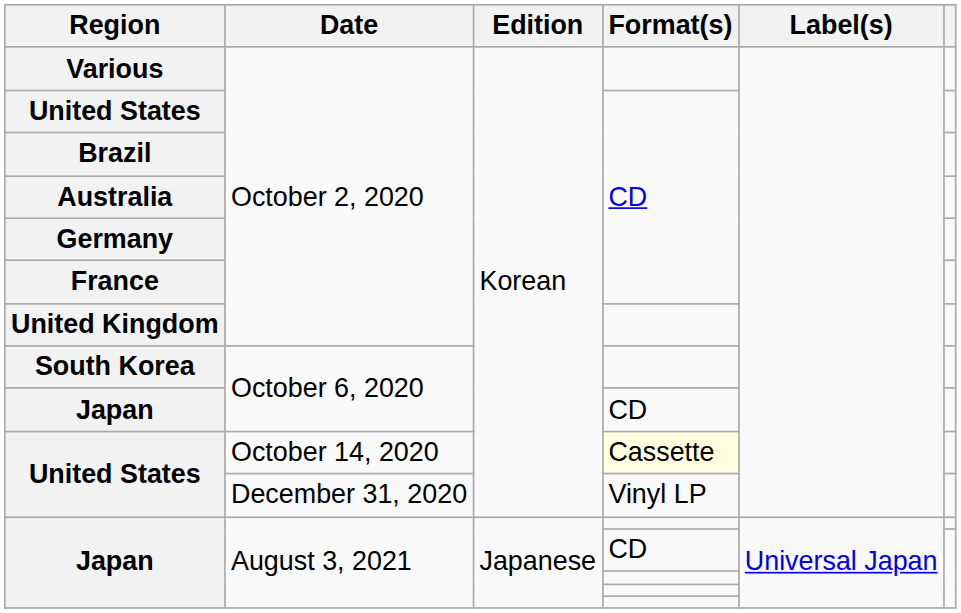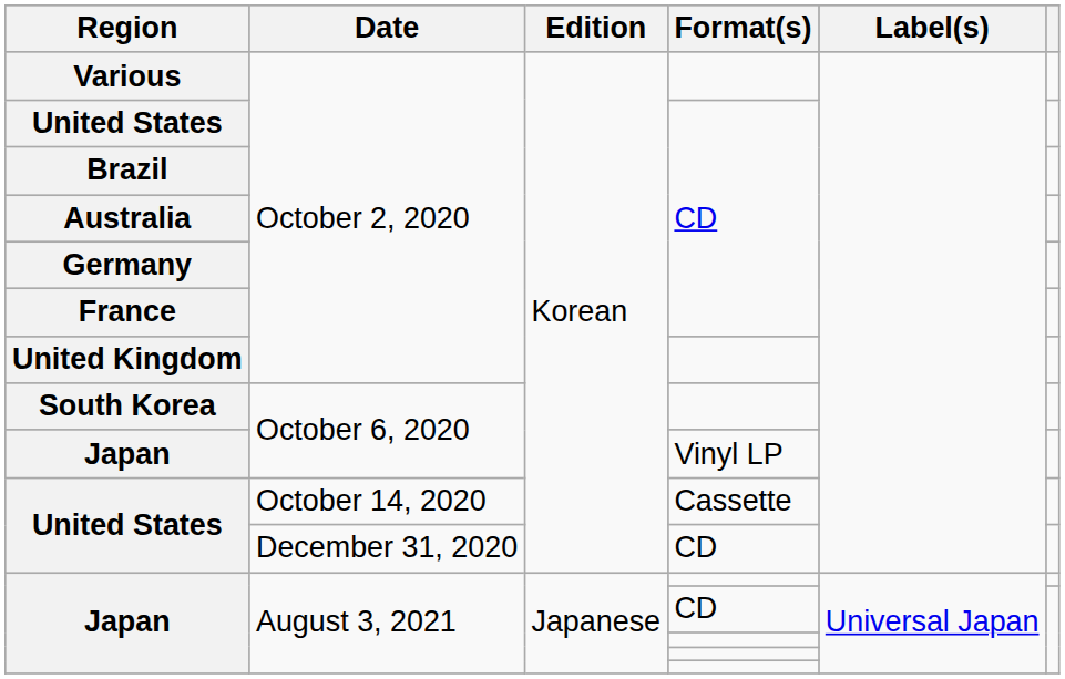Japan / October 6, 2020 | Format(s): CD -> Vinyl LP
United States / October 14, 2020 | Format(s): lightyellow background -> no background
United States / December 31, 2020 | Format(s): Vinyl LP -> CD
